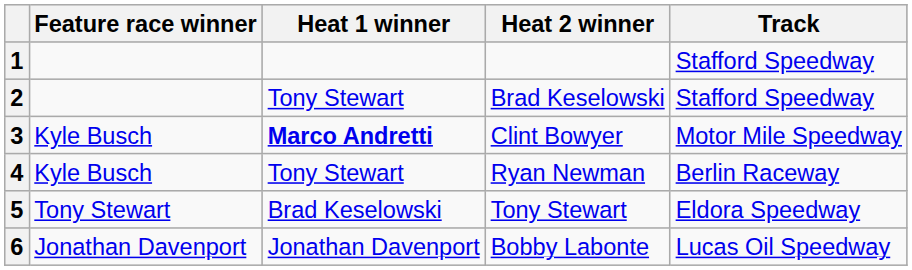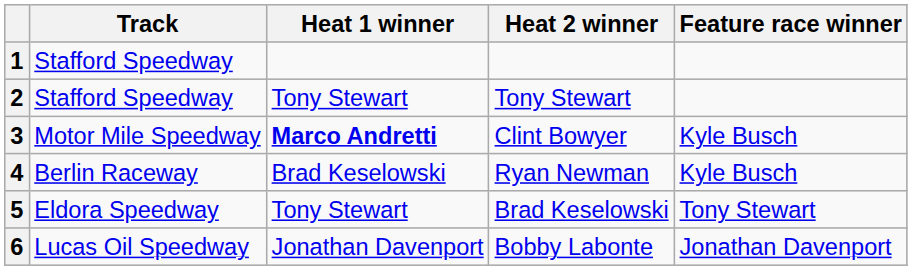columns swapped: Track <-> Feature race winner
2 | Heat 2 winner: Brad Keselowski -> Tony Stewart
4 | Heat 1 winner: Tony Stewart -> Brad Keselowski
5 | Heat 1 winner: Brad Keselowski -> Tony Stewart
5 | Heat 2 winner: Tony Stewart -> Brad Keselowski
